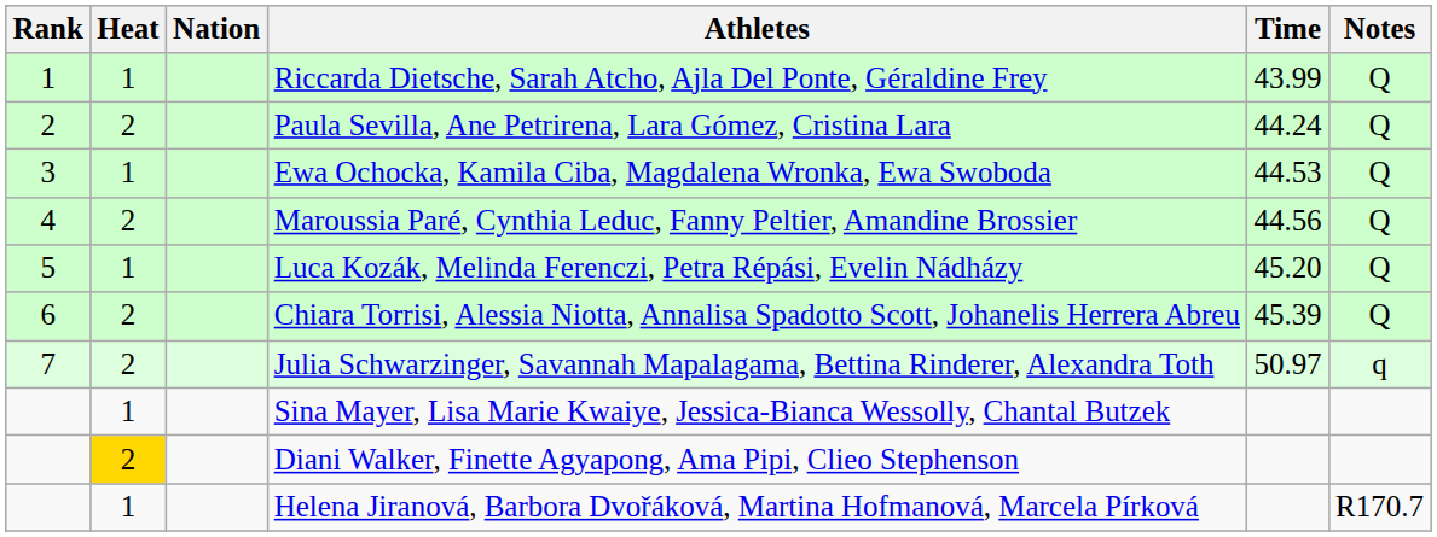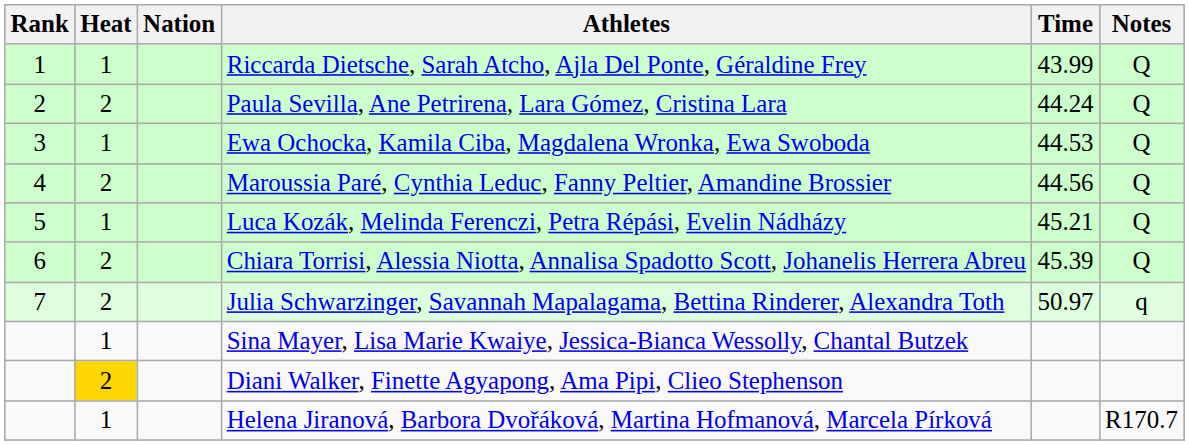Luca Kozák, Melinda Ferenczi, Petra Répási, Evelin Nádházy | Time: 45.20 -> 45.21
